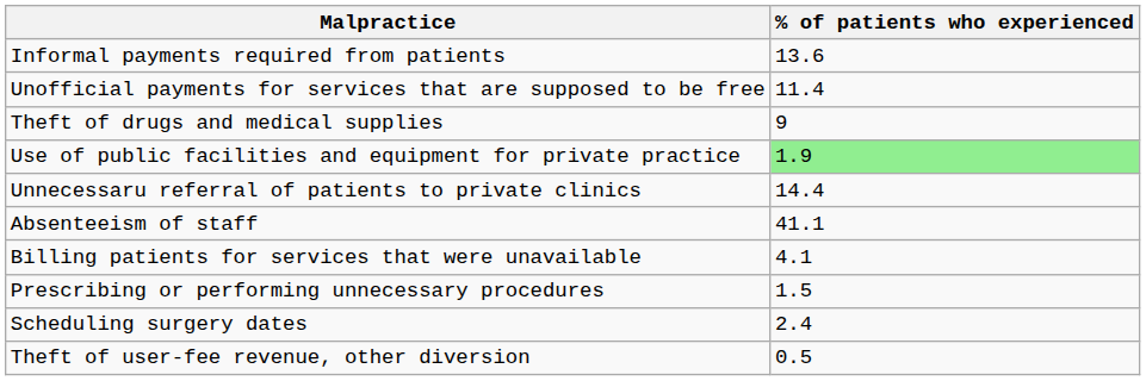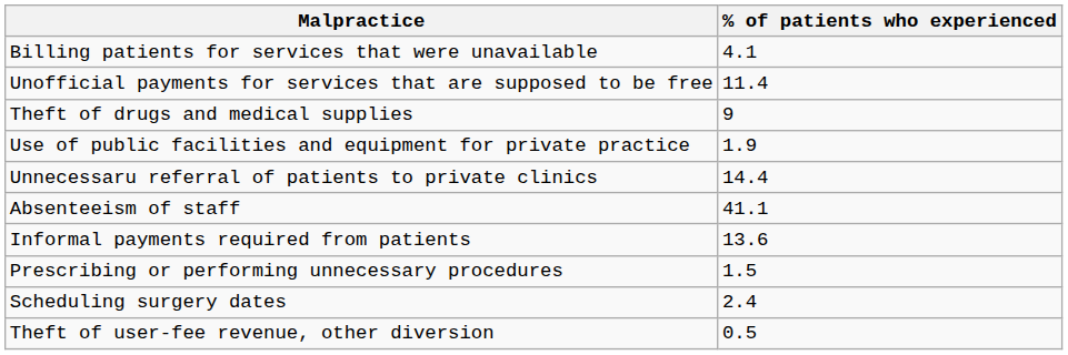rows swapped: Informal payments required from patients <-> Billing patients for services that were unavailable
Use of public facilities and equipment for private practice | % of patients who experienced: lightgreen background -> no background
